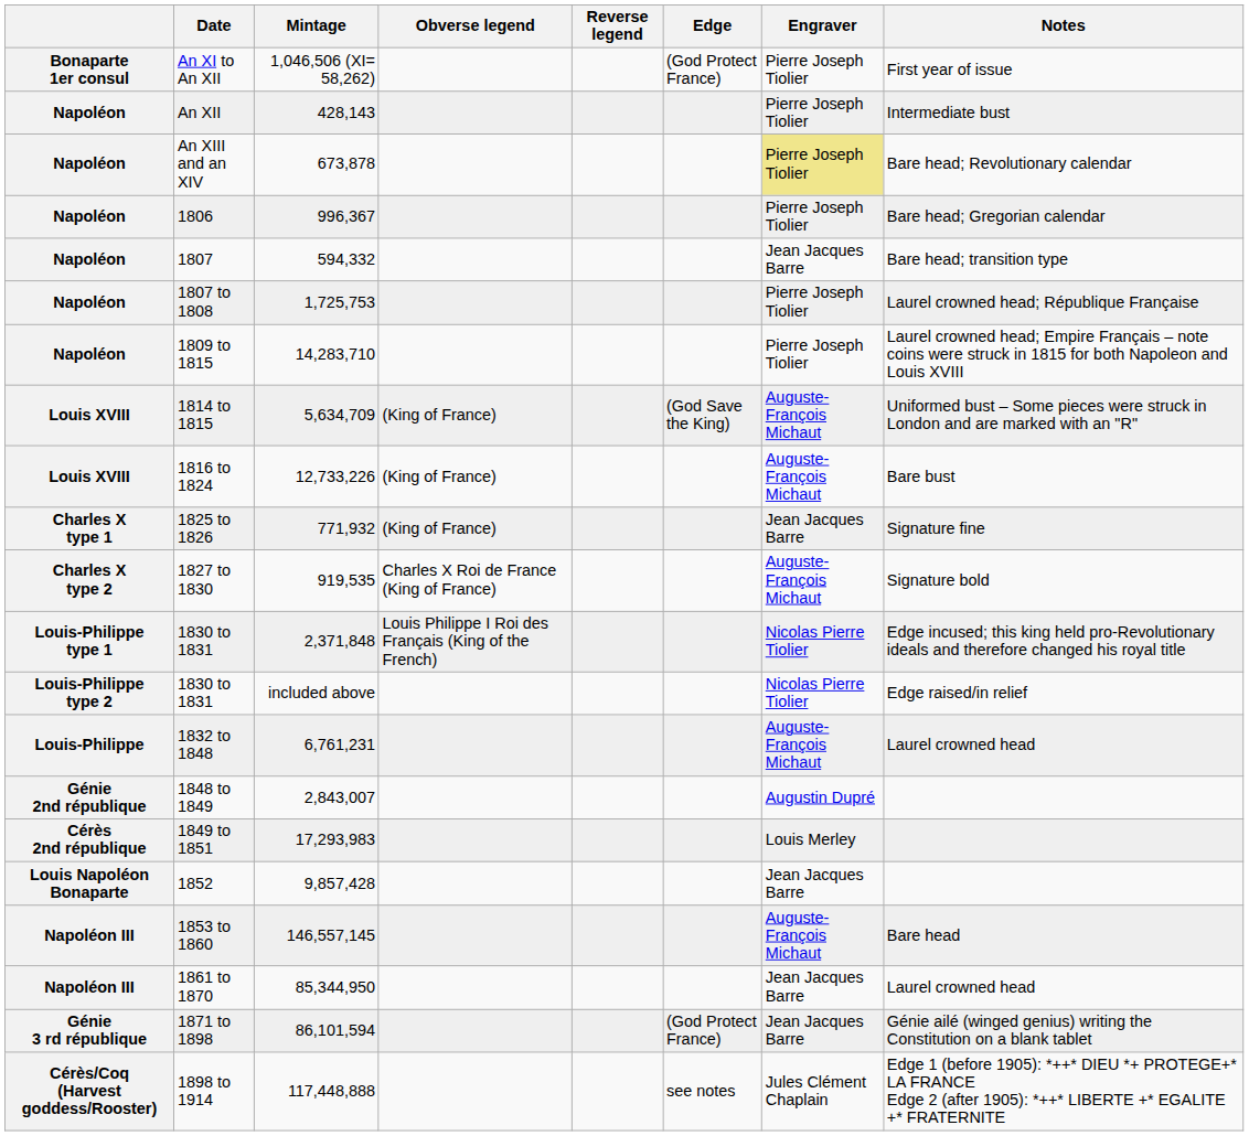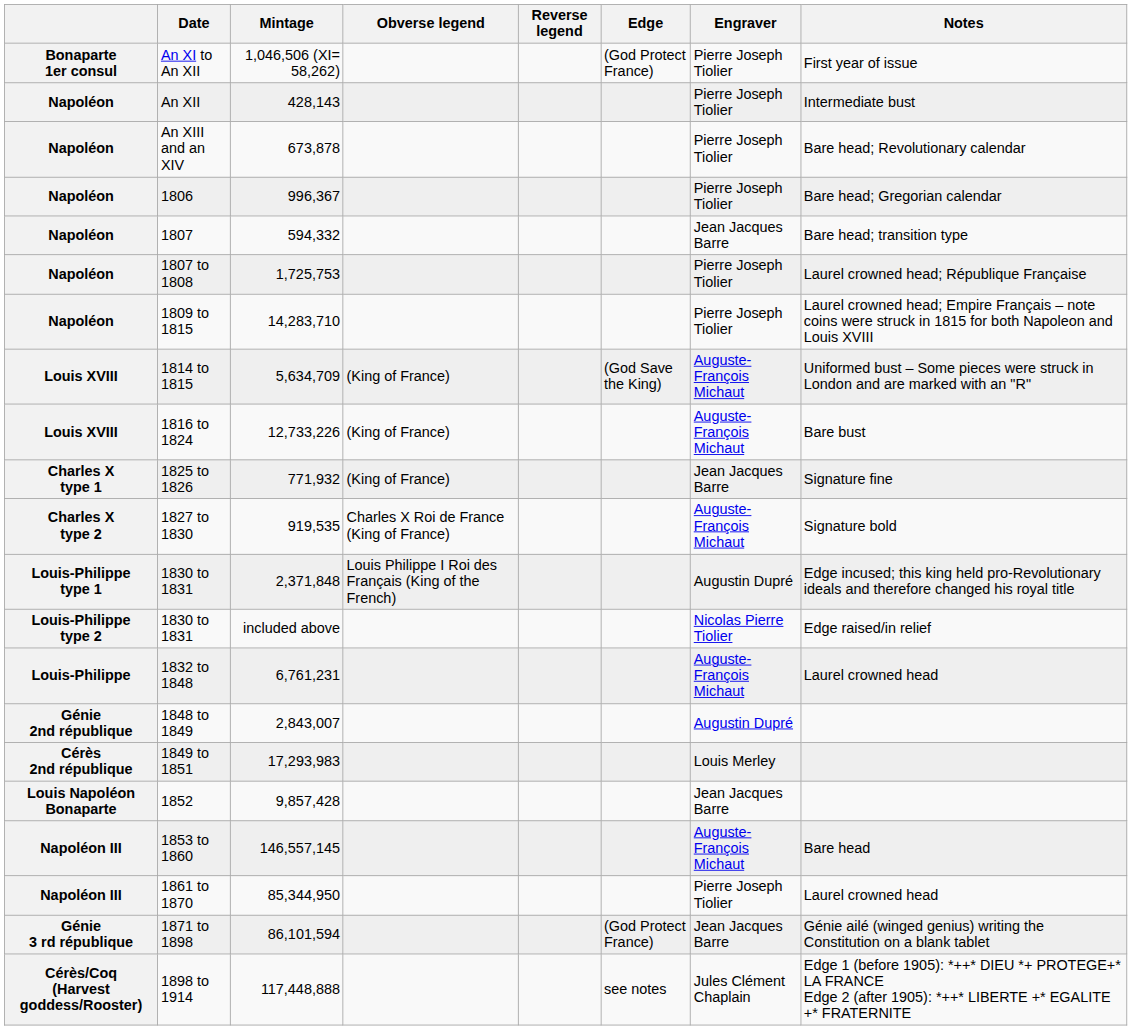An XIII and an XIV | Engraver: khaki background -> no background
1830 to 1831 / 2,371,848 | Engraver: Nicolas Pierre Tiolier -> Augustin Dupré
1861 to 1870 | Engraver: Jean Jacques Barre -> Pierre Joseph Tiolier
